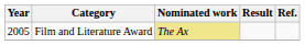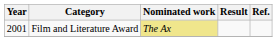Film and Literature Award | Year: 2005 -> 2001
